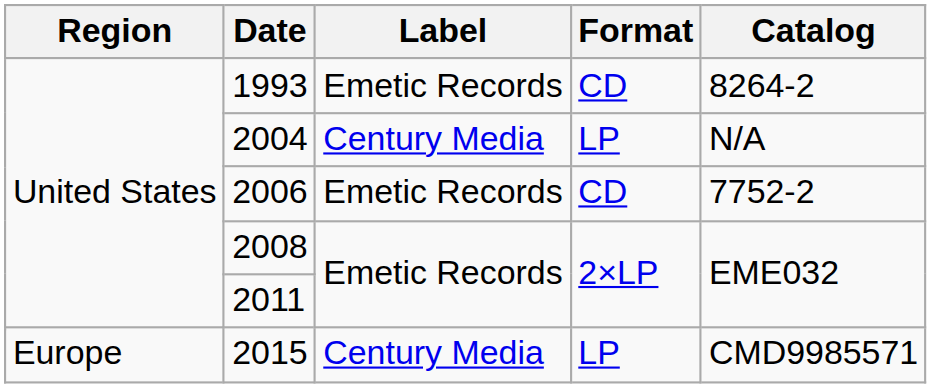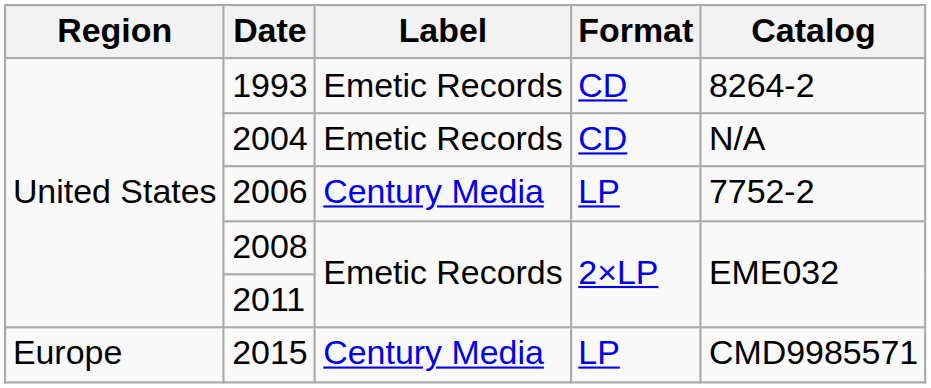2004 | Label: Century Media -> Emetic Records
2004 | Format: LP -> CD
2006 | Label: Emetic Records -> Century Media
2006 | Format: CD -> LP
